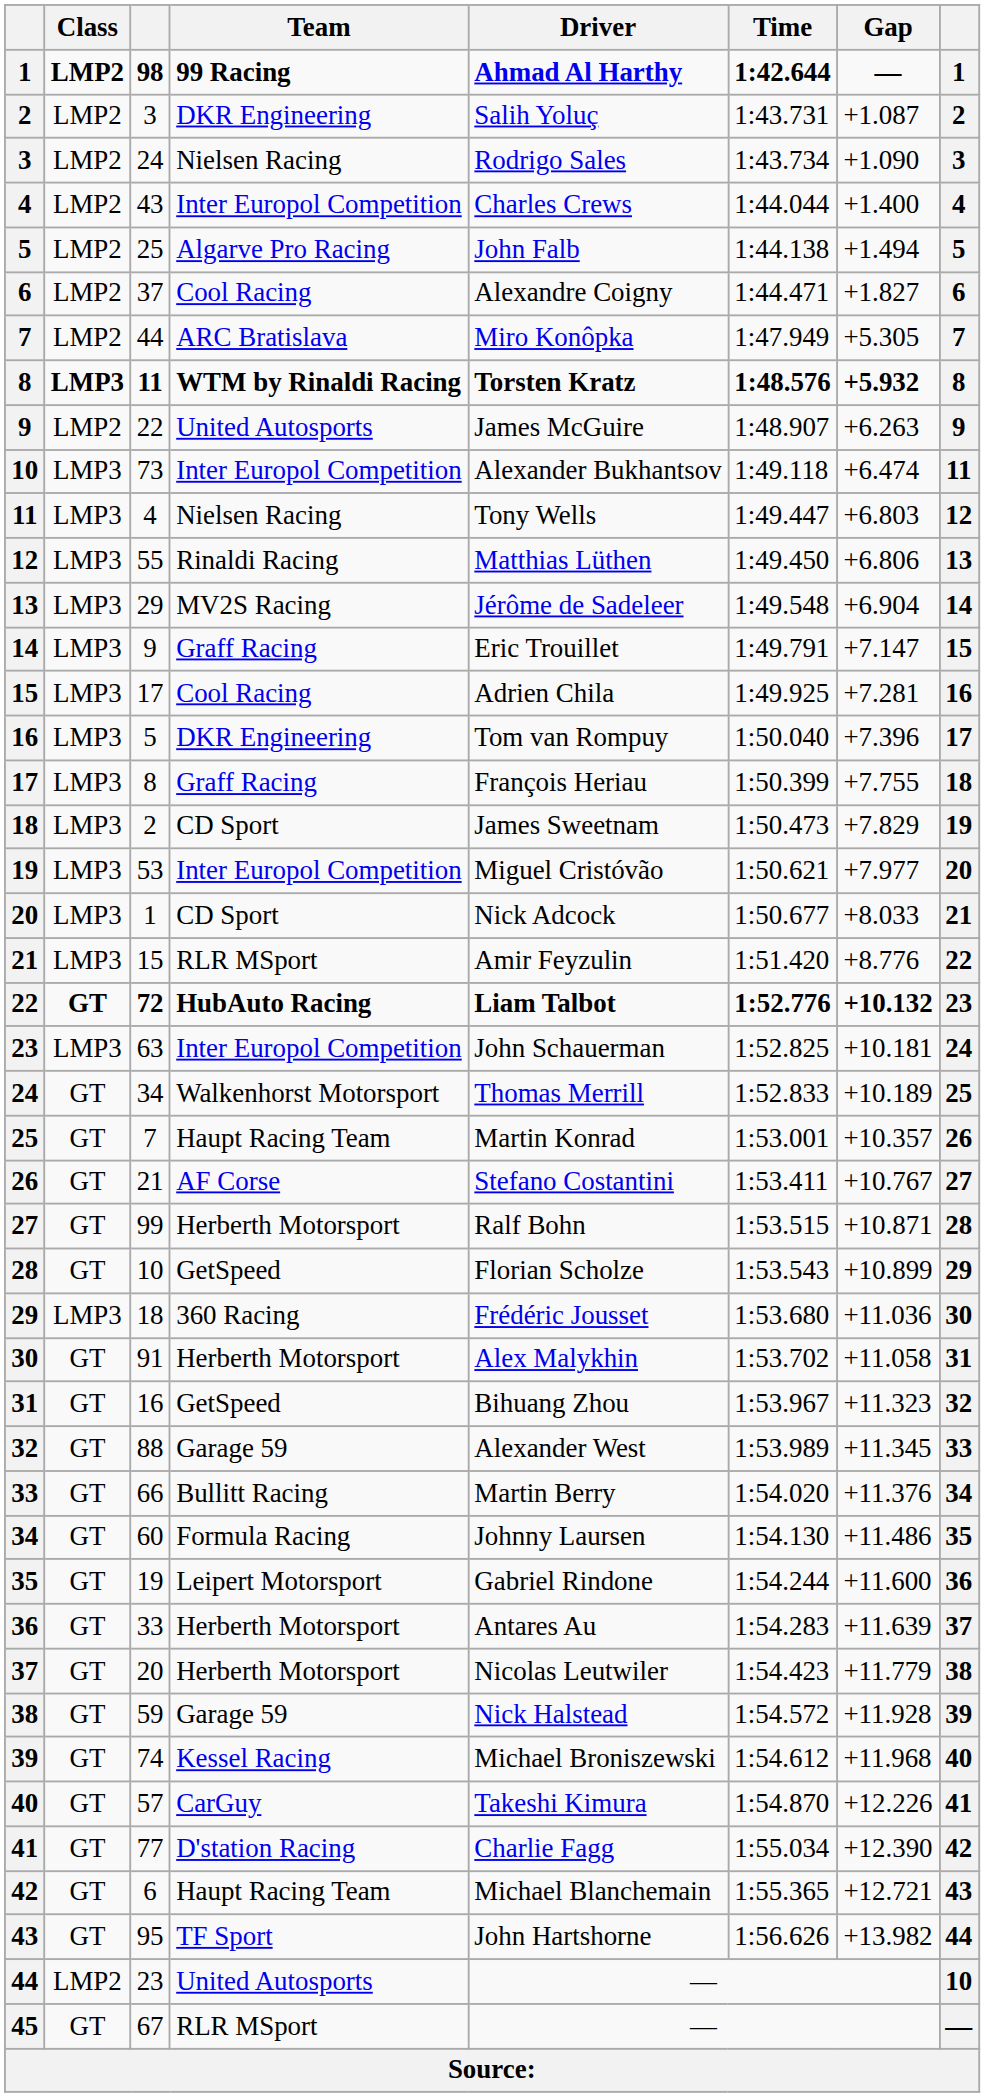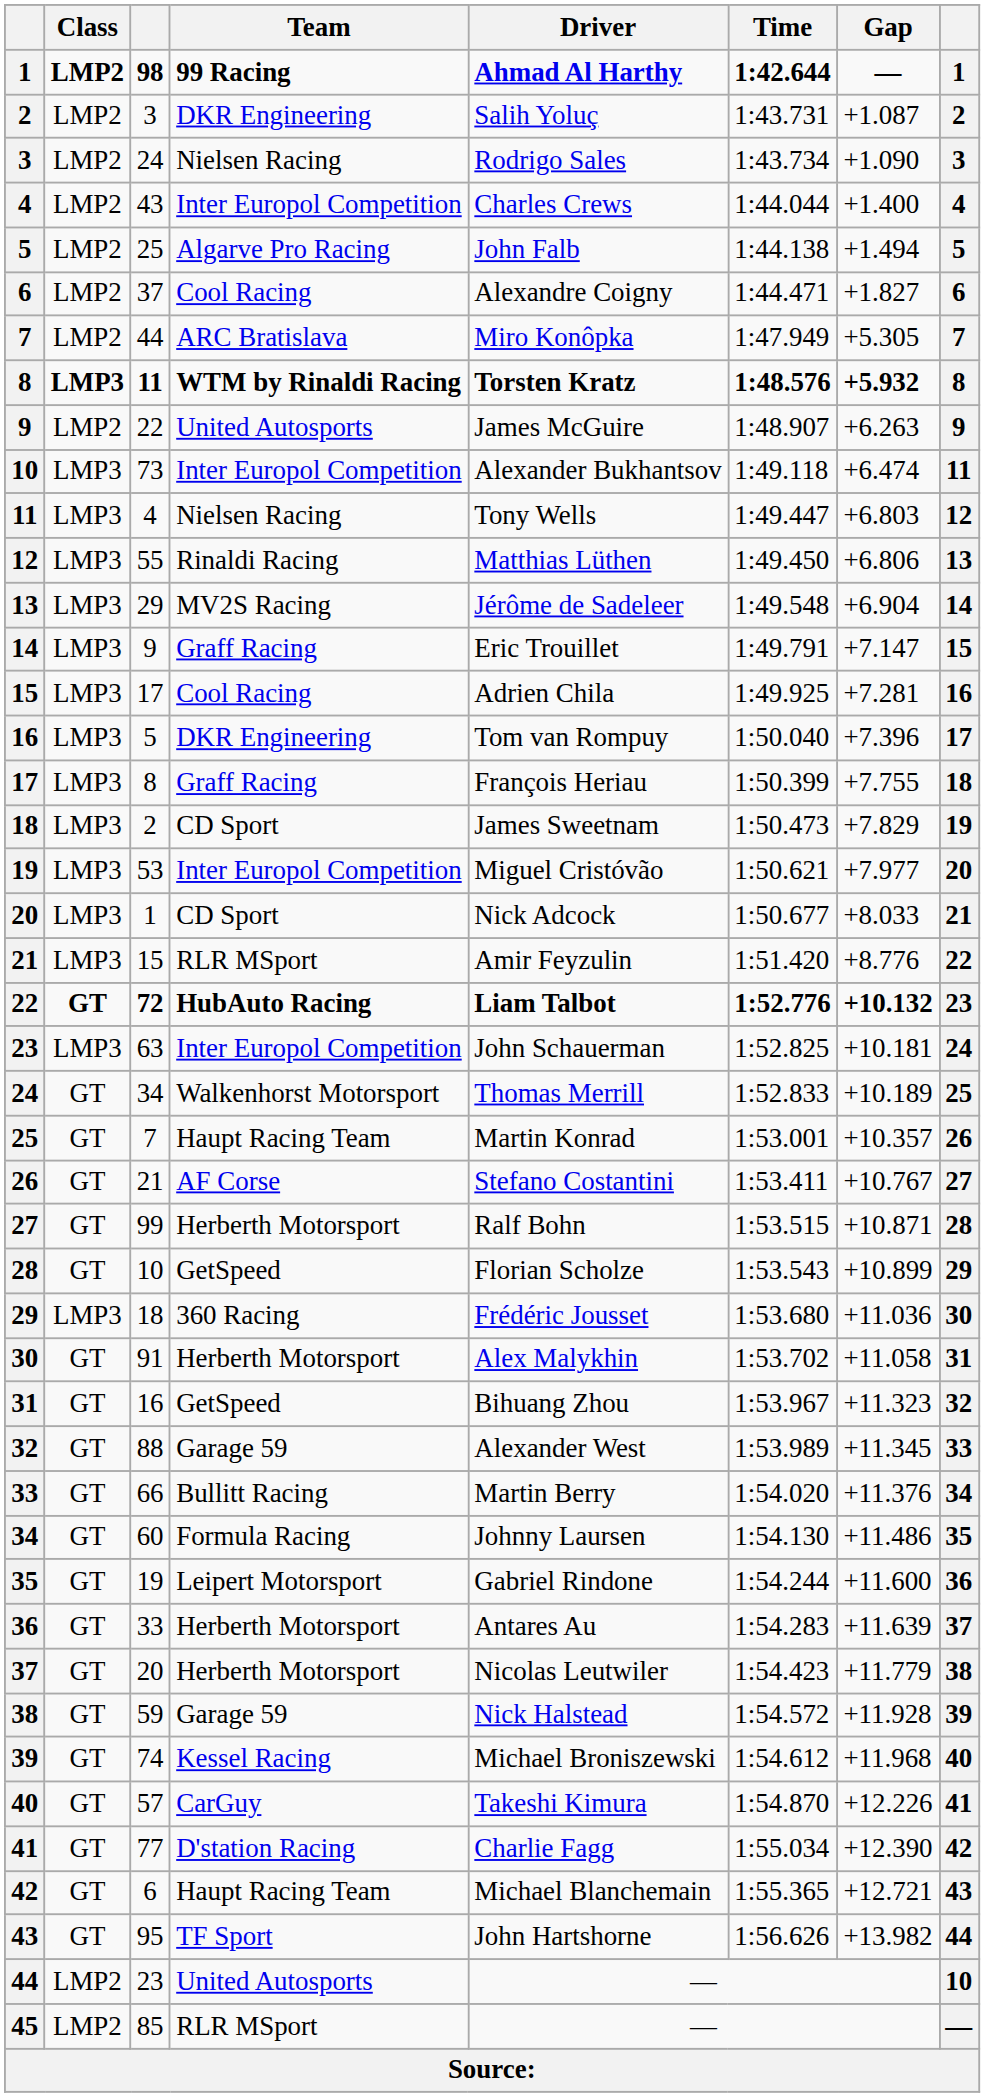45 | Class: GT -> LMP2
45 | column 3: 67 -> 85
